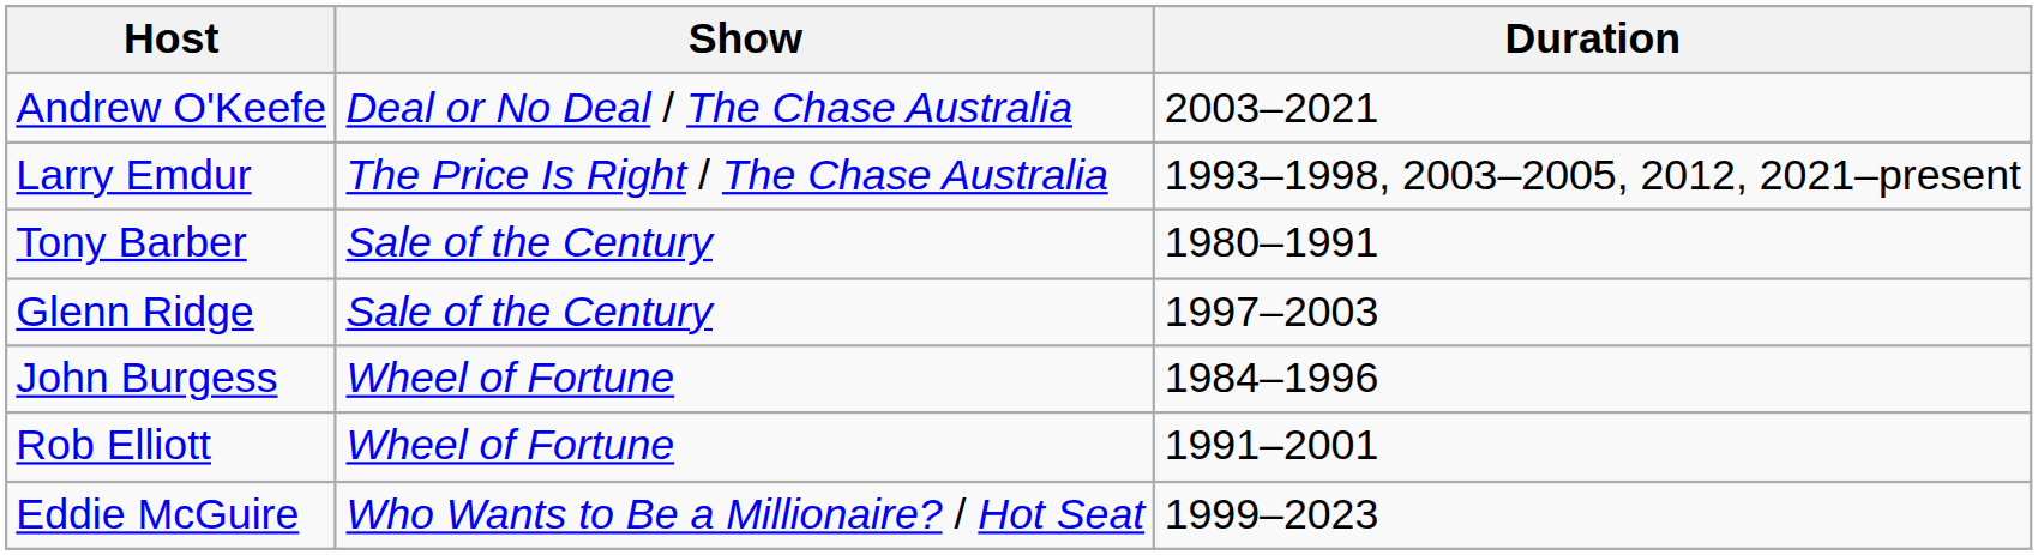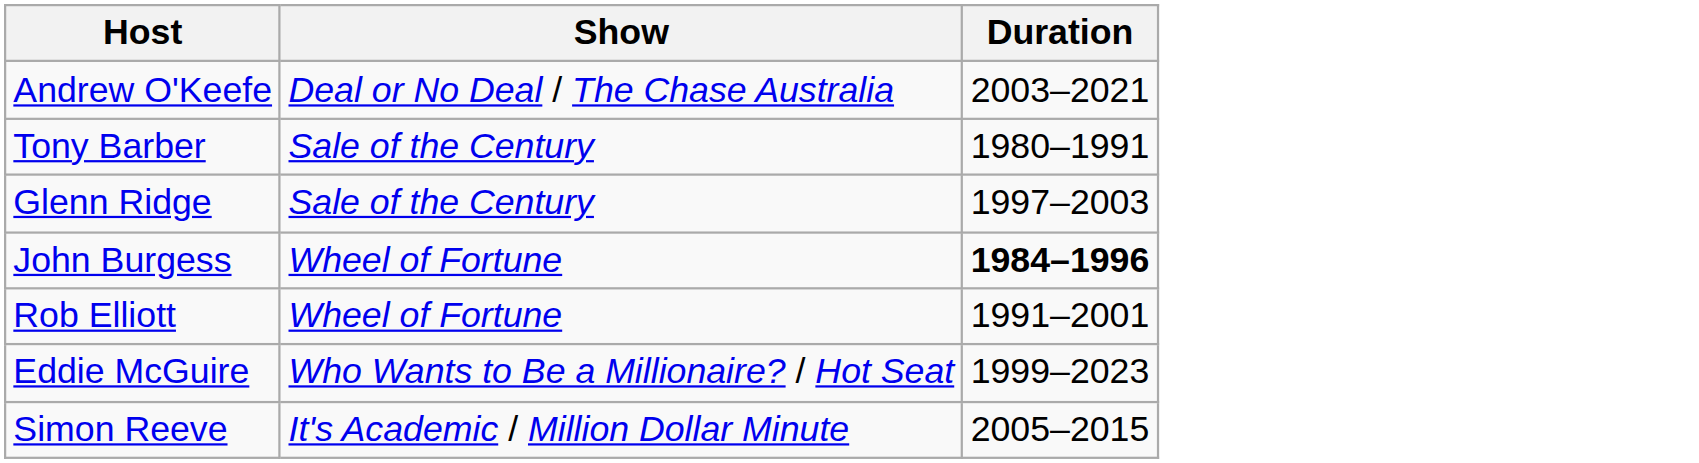- row: Larry Emdur | The Price Is Right / The Chase Australia | 1993–1998, 2003–2005, 2012, 2021–present
John Burgess | Duration: normal -> bold
+ row: Simon Reeve | It's Academic / Million Dollar Minute | 2005–2015
